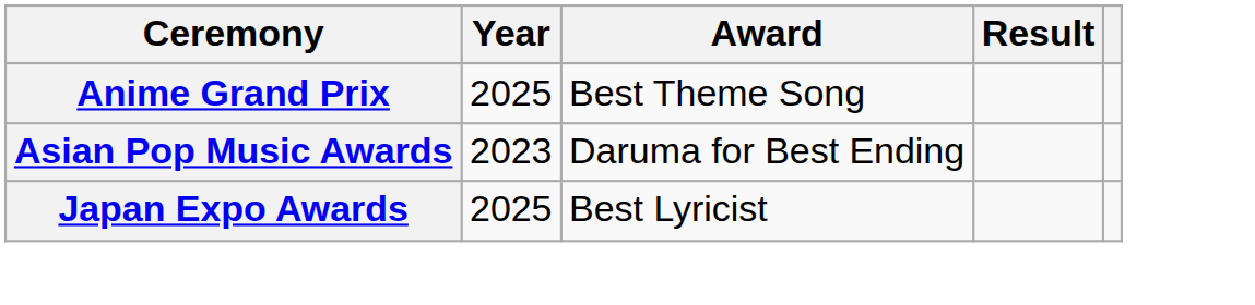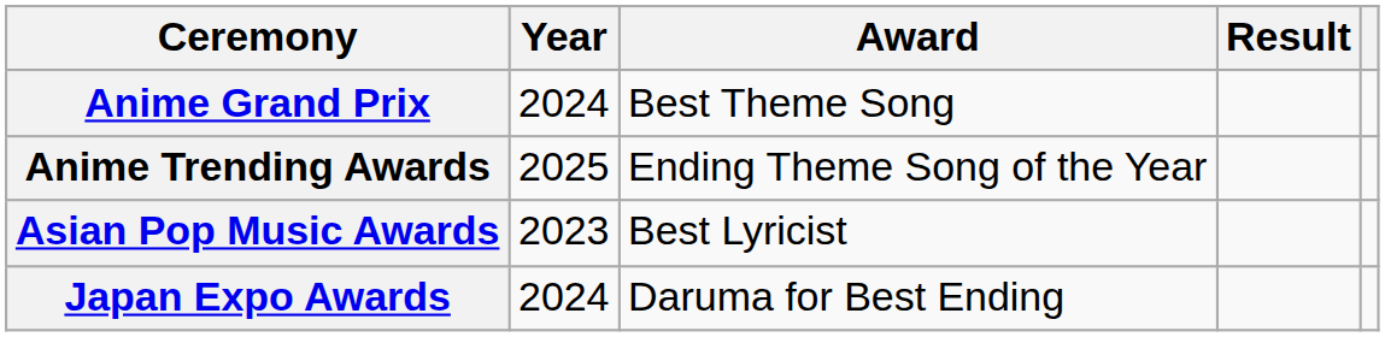Anime Grand Prix | Year: 2025 -> 2024
+ row: Anime Trending Awards | 2025 | Ending Theme Song of the Year
Asian Pop Music Awards | Award: Daruma for Best Ending -> Best Lyricist
Japan Expo Awards | Year: 2025 -> 2024
Japan Expo Awards | Award: Best Lyricist -> Daruma for Best Ending
